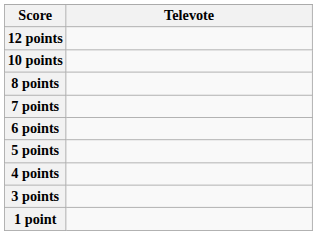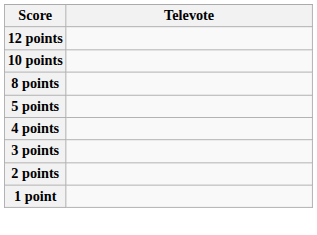- row: 7 points
- row: 6 points
+ row: 2 points
